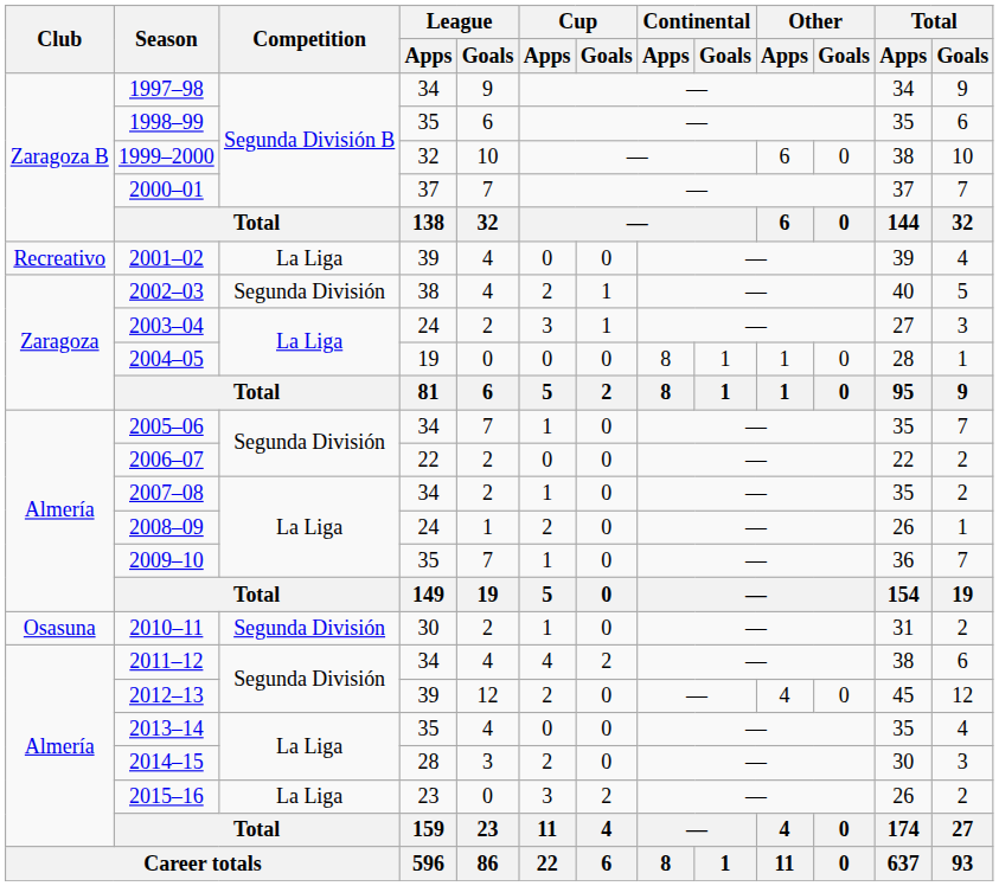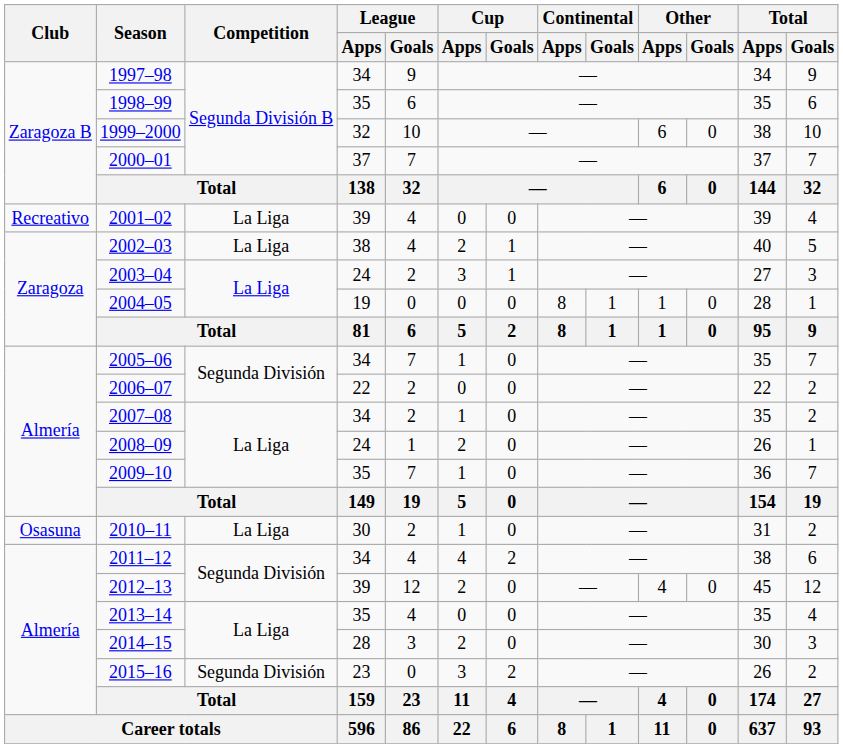2002–03 | Competition: Segunda División -> La Liga
2010–11 | Competition: Segunda División -> La Liga
2015–16 | Competition: La Liga -> Segunda División
